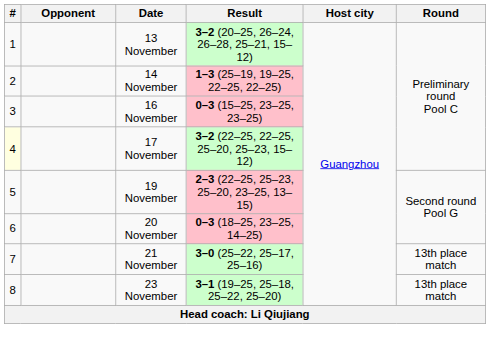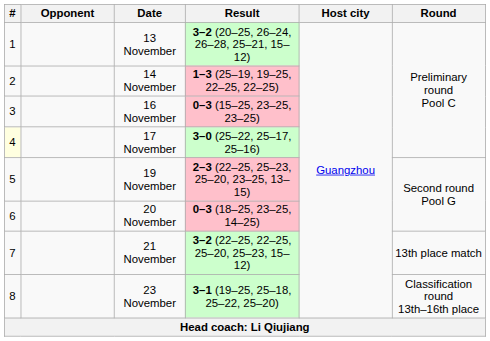17 November | Result: 3–2 (22–25, 22–25, 25–20, 25–23, 15–12) -> 3–0 (25–22, 25–17, 25–16)
21 November | Result: 3–0 (25–22, 25–17, 25–16) -> 3–2 (22–25, 22–25, 25–20, 25–23, 15–12)
23 November | Round: 13th place match -> Classification round 13th–16th place
